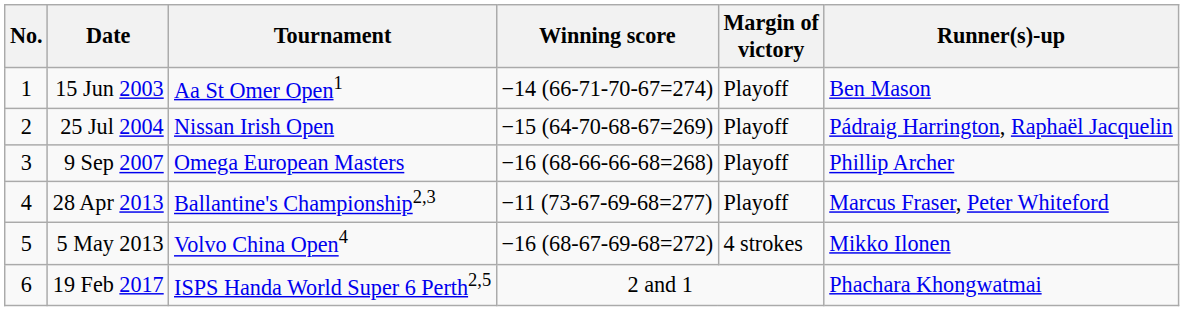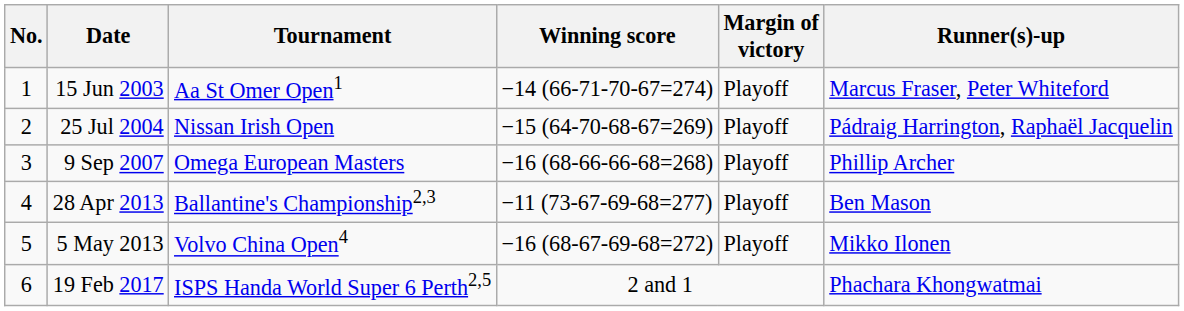15 Jun 2003 | Runner(s)-up: Ben Mason -> Marcus Fraser, Peter Whiteford
28 Apr 2013 | Runner(s)-up: Marcus Fraser, Peter Whiteford -> Ben Mason
5 May 2013 | Margin of victory: 4 strokes -> Playoff
